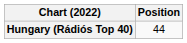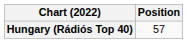Hungary (Rádiós Top 40) | Position: 44 -> 57
